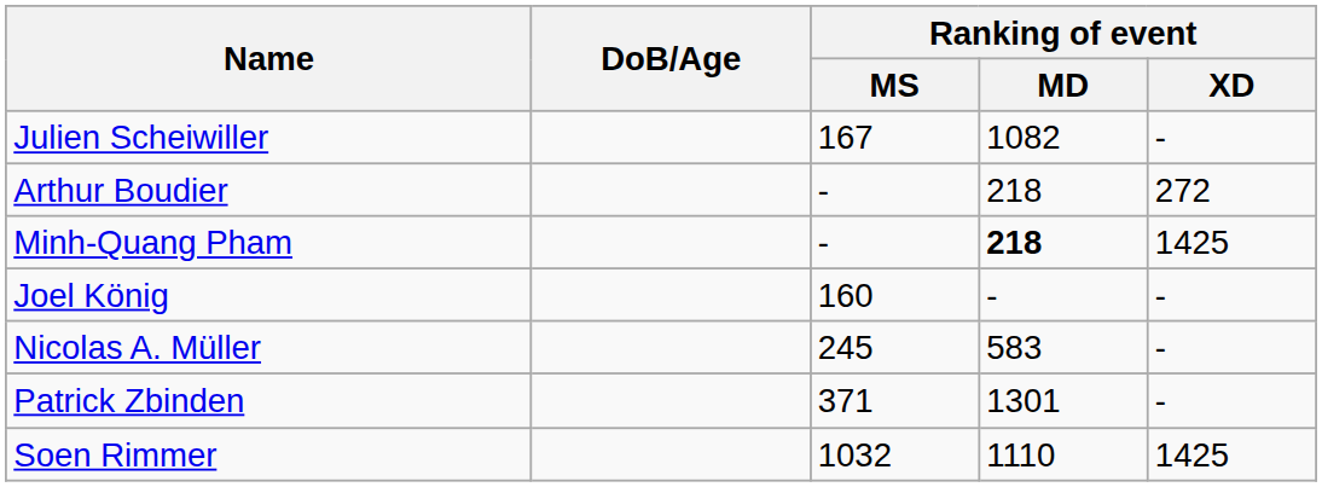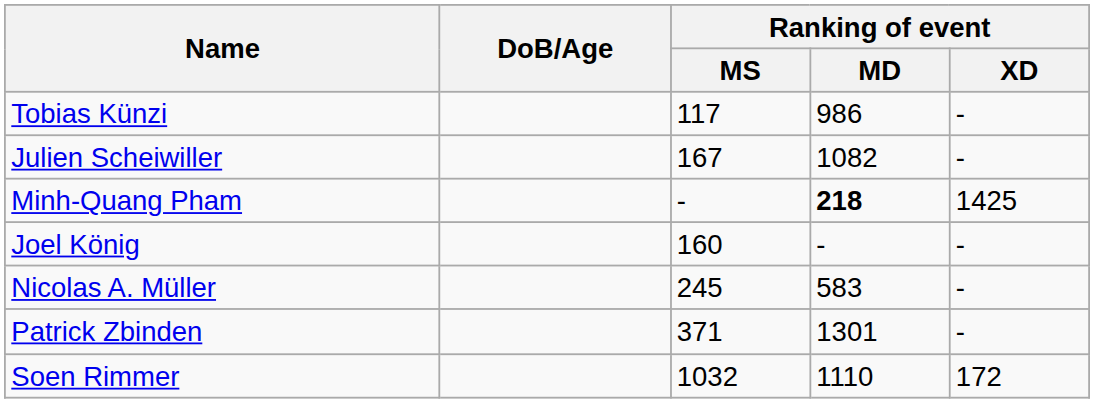+ row: Tobias Künzi | 117 | 986 | -
- row: Arthur Boudier | - | 218 | 272
Soen Rimmer | Ranking of event / XD: 1425 -> 172
